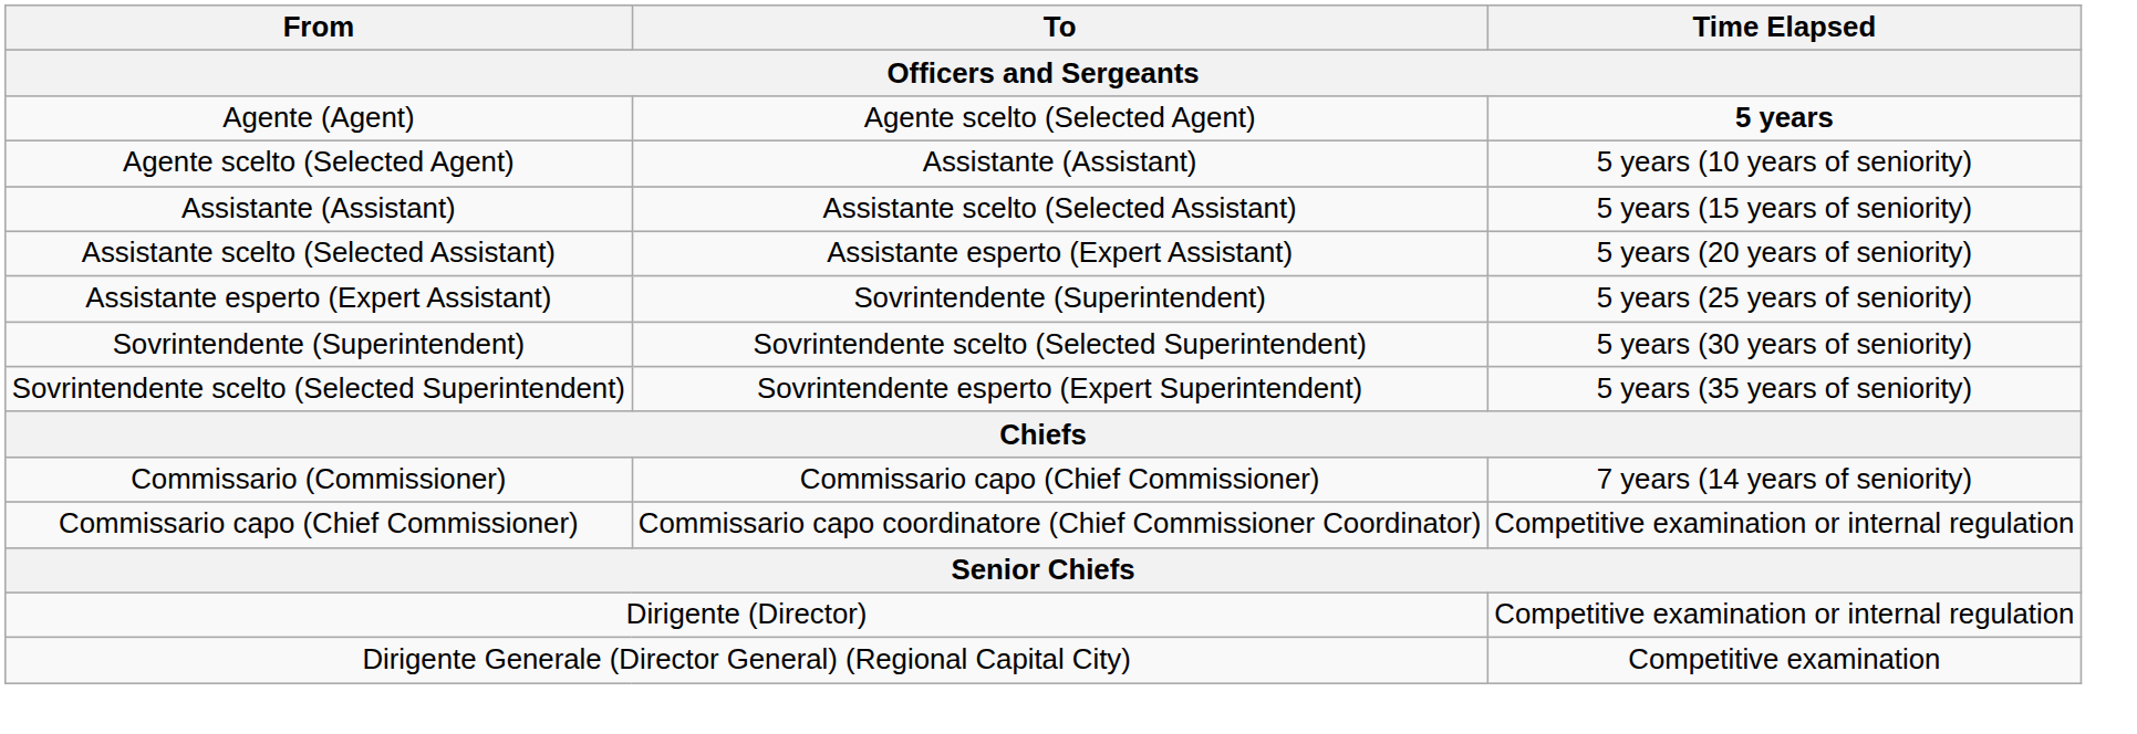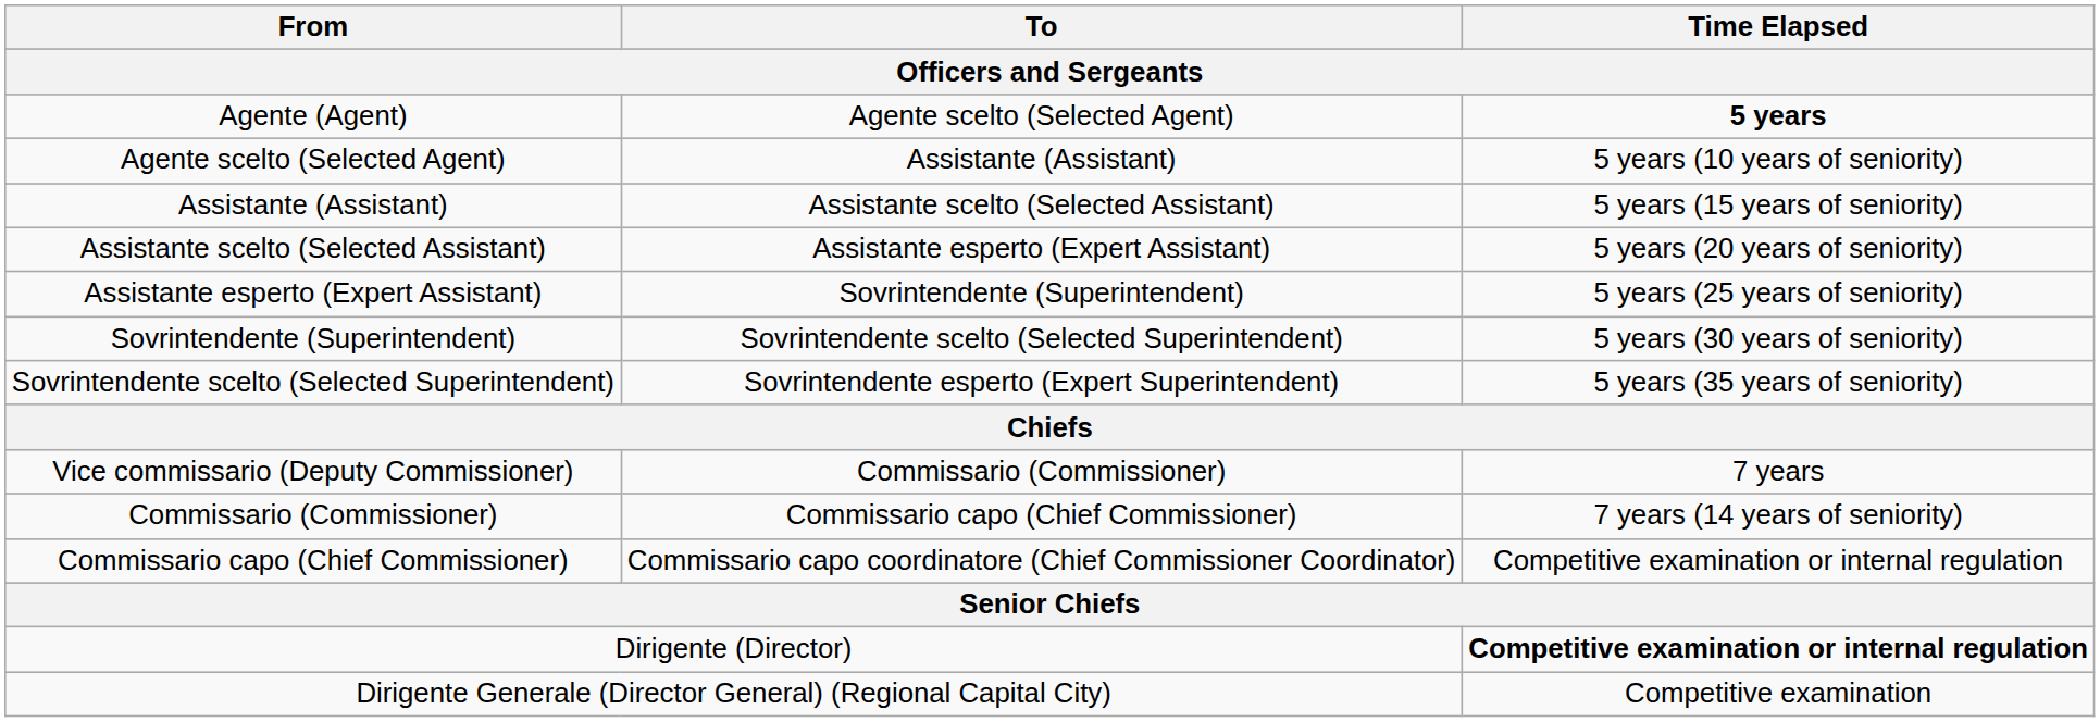+ row: Vice commissario (Deputy Commissioner) | Commissario (Commissioner) | 7 years
Dirigente (Director) | Time Elapsed: normal -> bold
